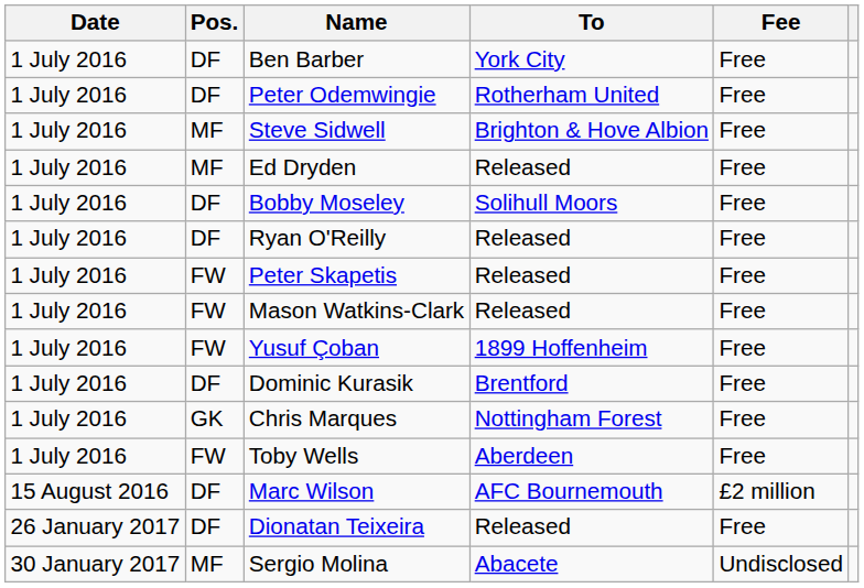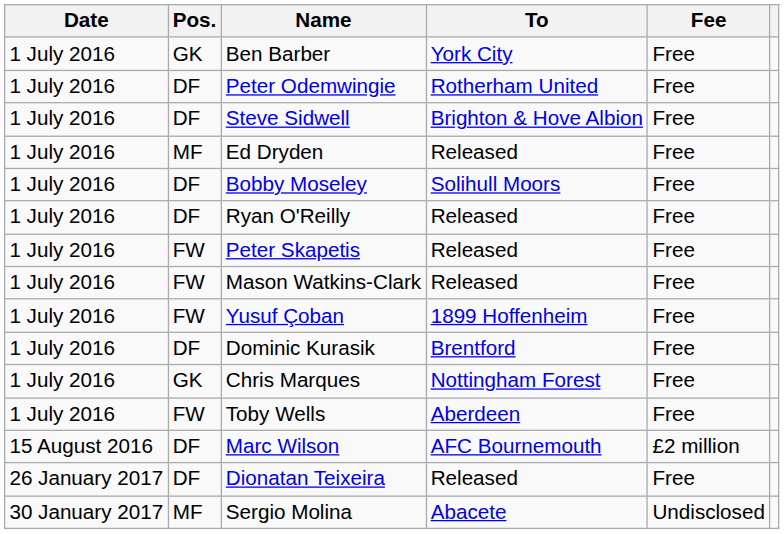Ben Barber | Pos.: DF -> GK
Steve Sidwell | Pos.: MF -> DF
